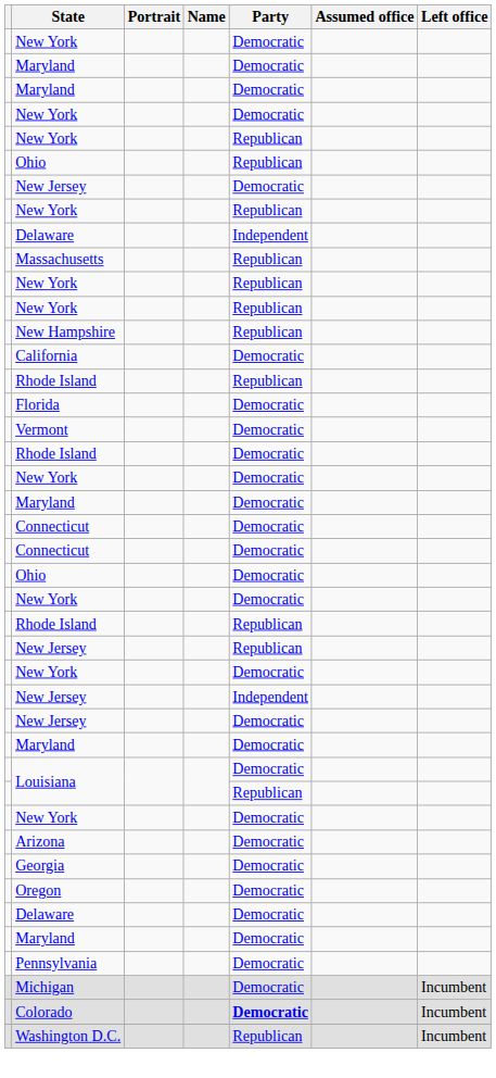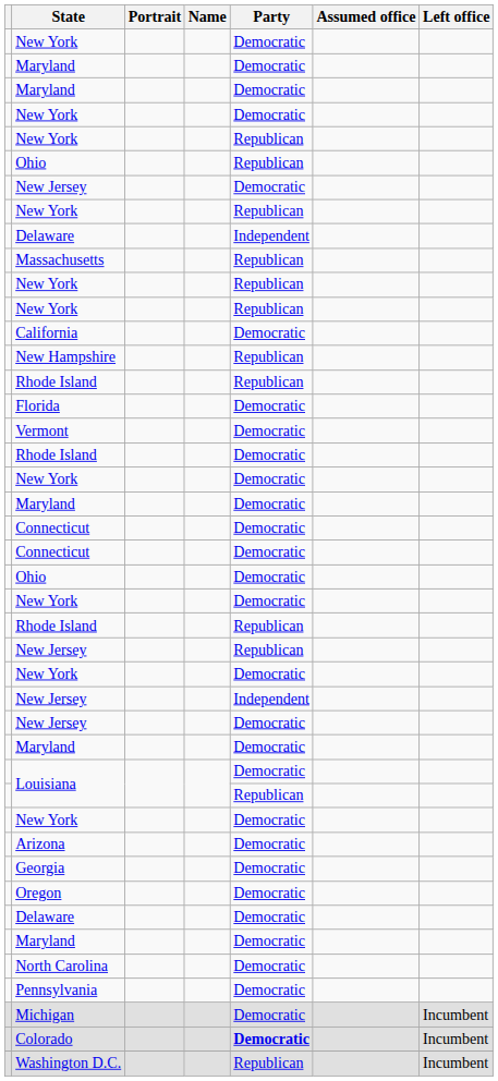rows swapped: California <-> New Hampshire
+ row: North Carolina | Democratic
